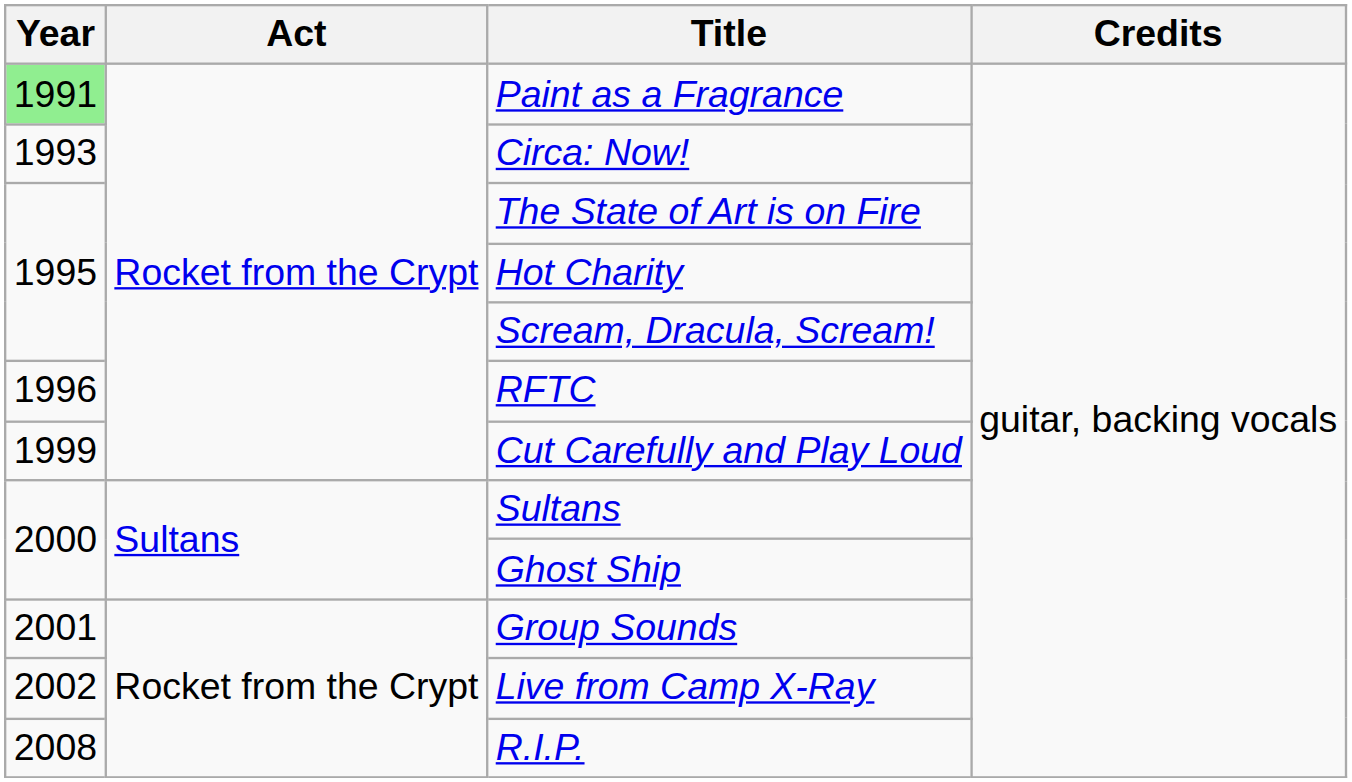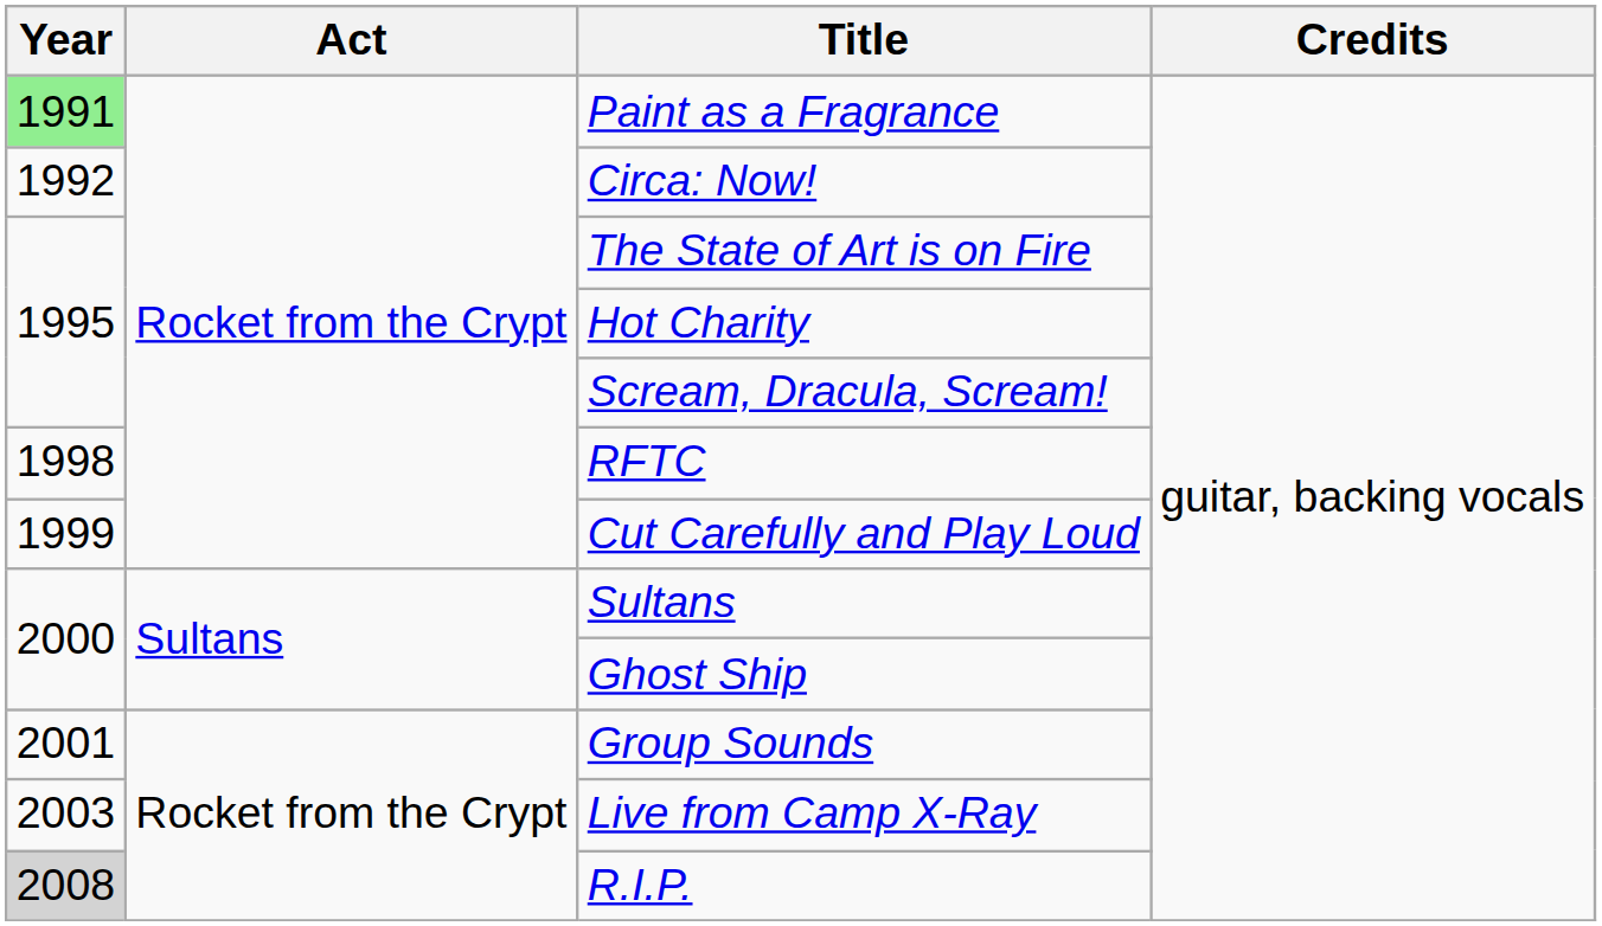Circa: Now! | Year: 1993 -> 1992
RFTC | Year: 1996 -> 1998
Live from Camp X-Ray | Year: 2002 -> 2003
R.I.P. | Year: no background -> lightgrey background
